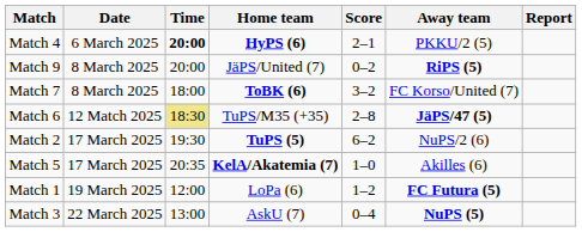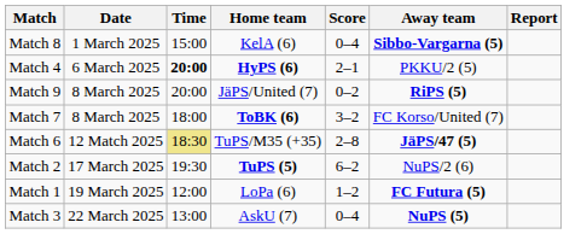+ row: Match 8 | 1 March 2025 | 15:00 | KelA (6) | 0–4 | Sibbo-Vargarna (5)
- row: Match 5 | 17 March 2025 | 20:35 | KelA/Akatemia (7) | 1–0 | Akilles (6)
